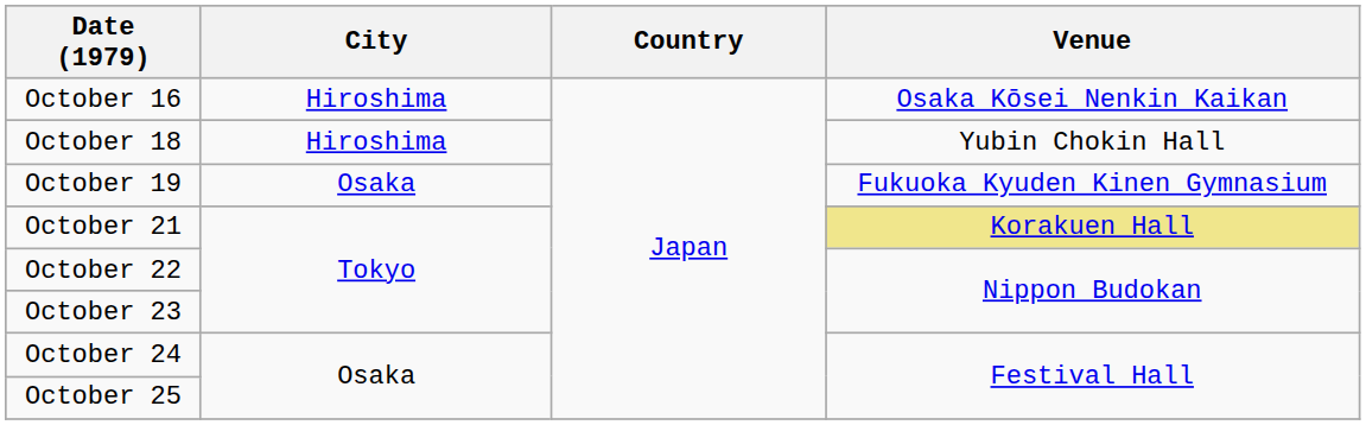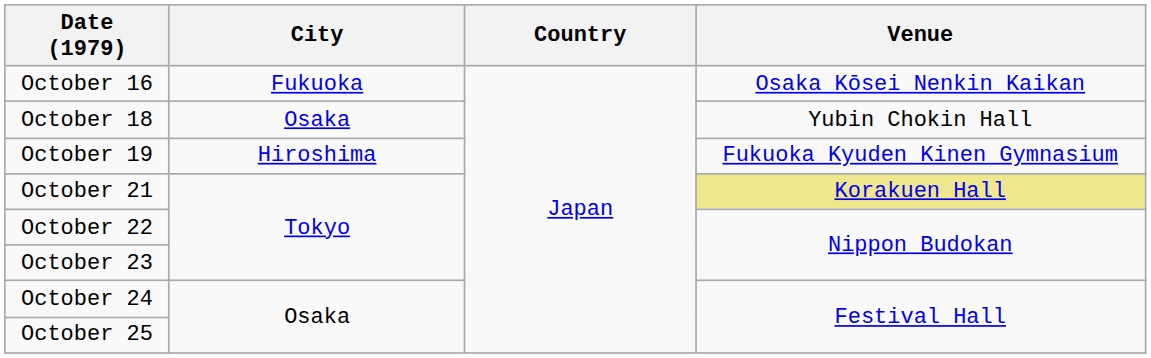October 16 | City: Hiroshima -> Fukuoka
October 18 | City: Hiroshima -> Osaka
October 19 | City: Osaka -> Hiroshima
